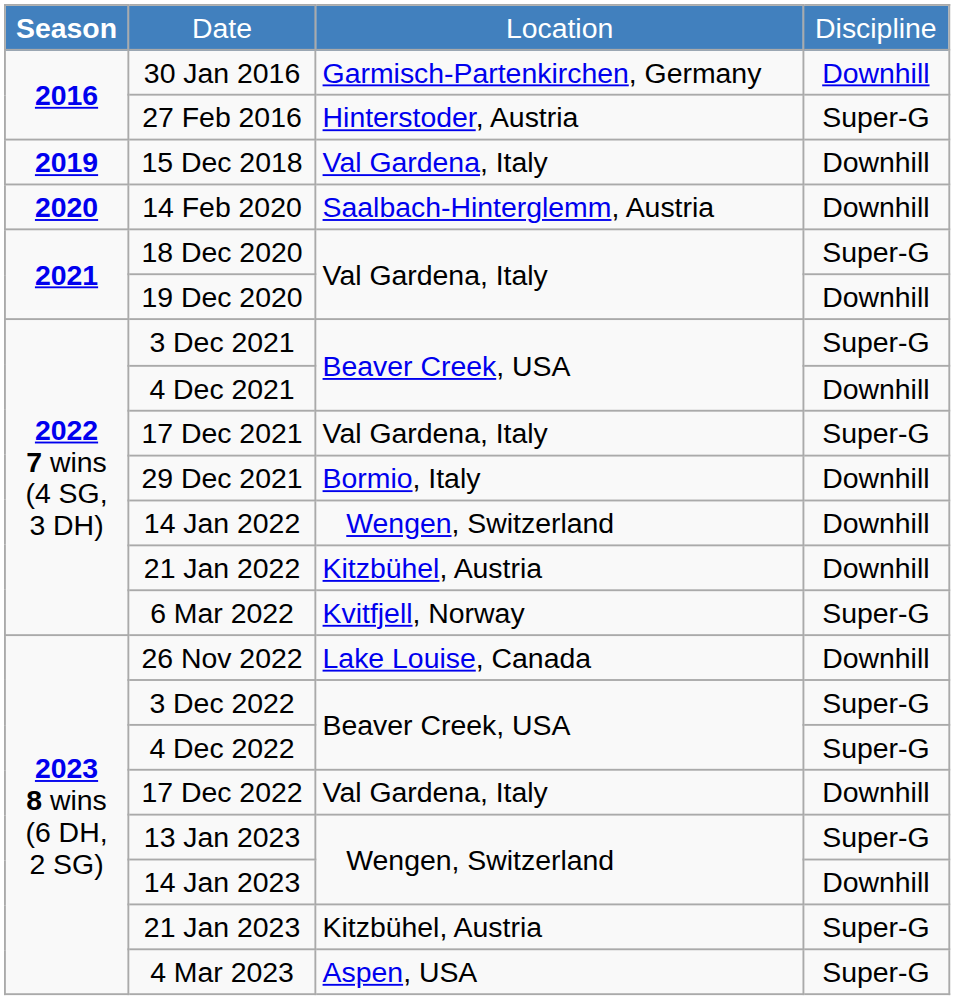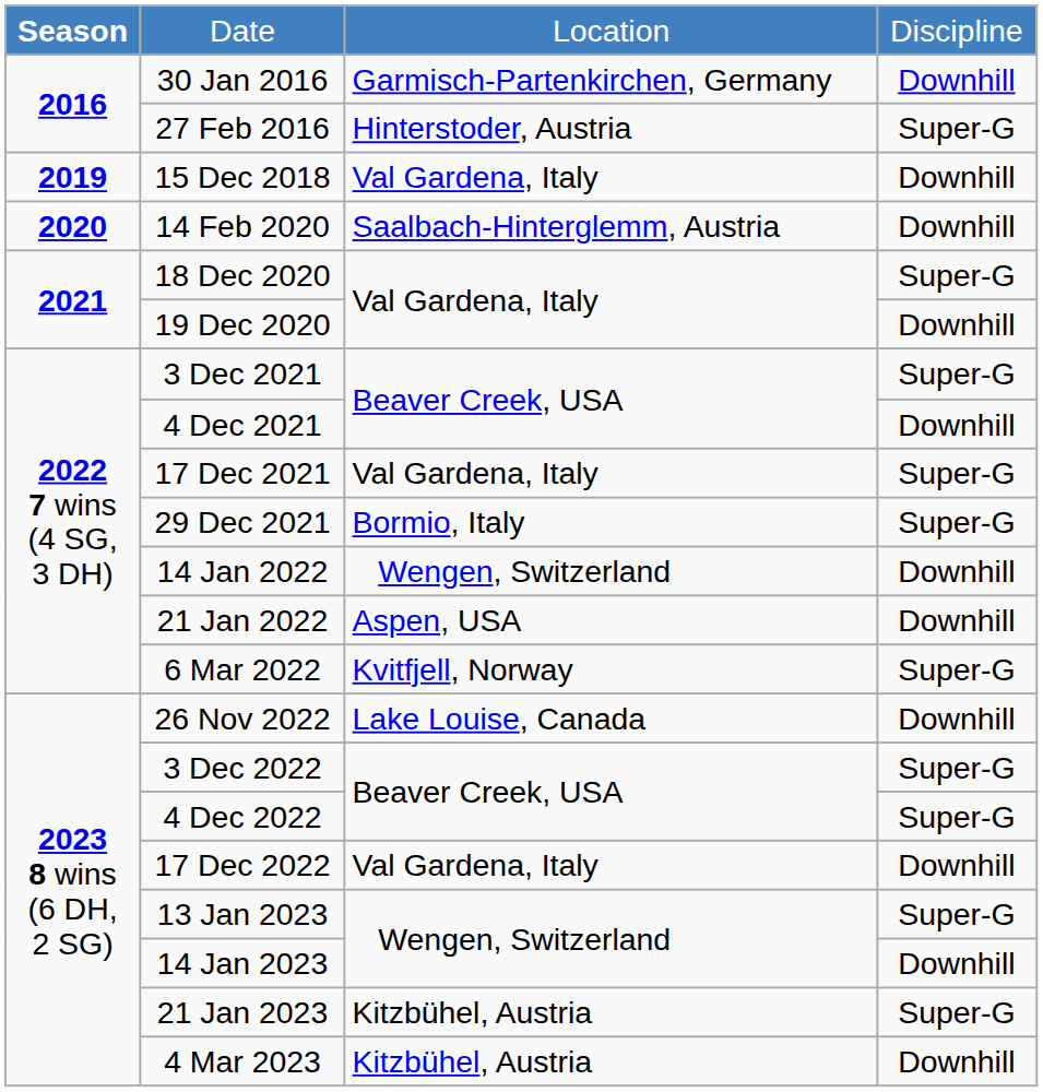29 Dec 2021 | column 4: Downhill -> Super-G
21 Jan 2022 | column 3: Kitzbühel, Austria -> Aspen, USA
4 Mar 2023 | column 3: Aspen, USA -> Kitzbühel, Austria
4 Mar 2023 | column 4: Super-G -> Downhill
